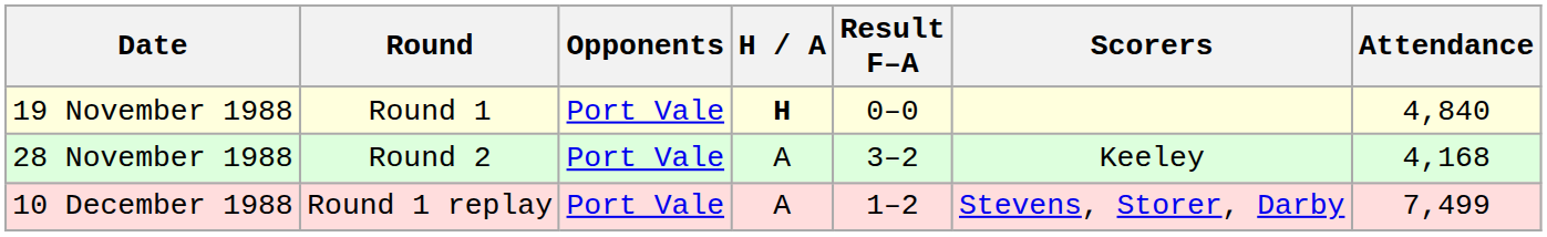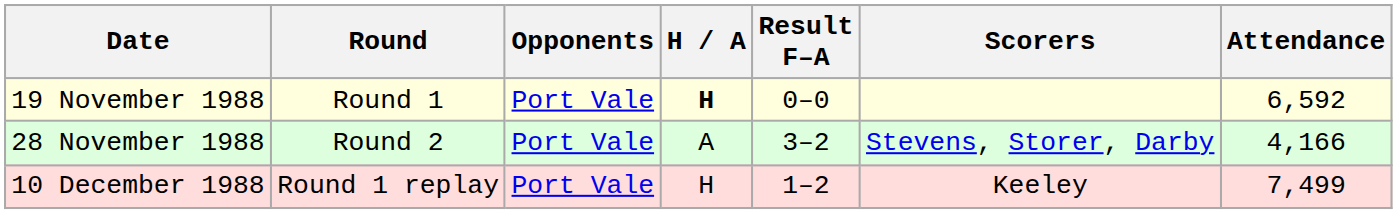19 November 1988 | Attendance: 4,840 -> 6,592
28 November 1988 | Scorers: Keeley -> Stevens, Storer, Darby
28 November 1988 | Attendance: 4,168 -> 4,166
10 December 1988 | H / A: A -> H
10 December 1988 | Scorers: Stevens, Storer, Darby -> Keeley
